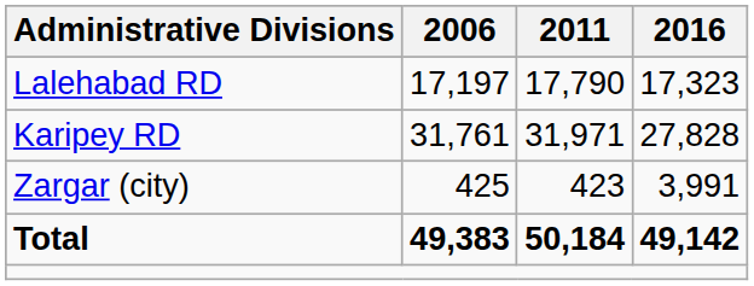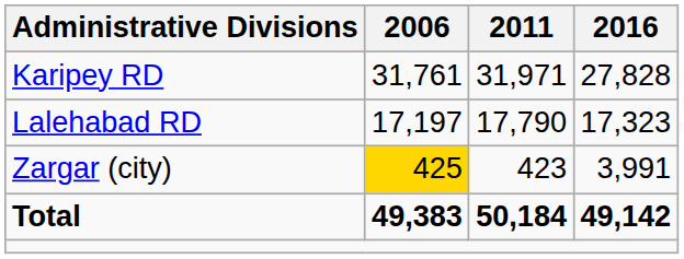rows swapped: Karipey RD <-> Lalehabad RD
Zargar (city) | 2006: no background -> gold background
